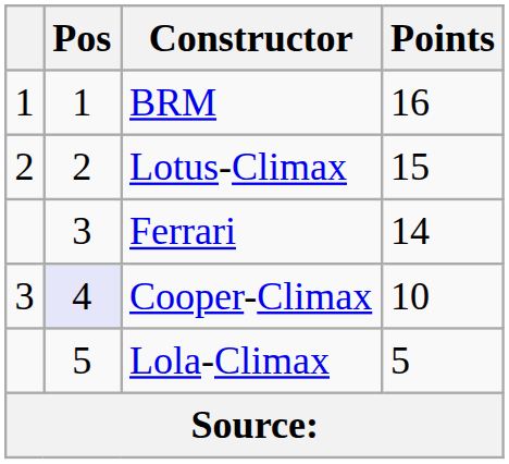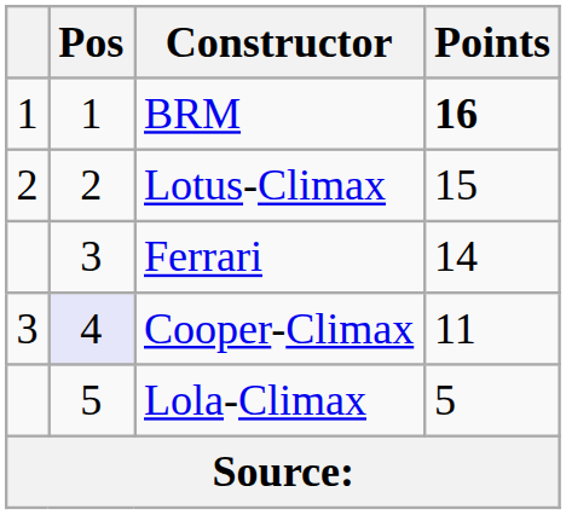BRM | Points: normal -> bold
Cooper-Climax | Points: 10 -> 11
